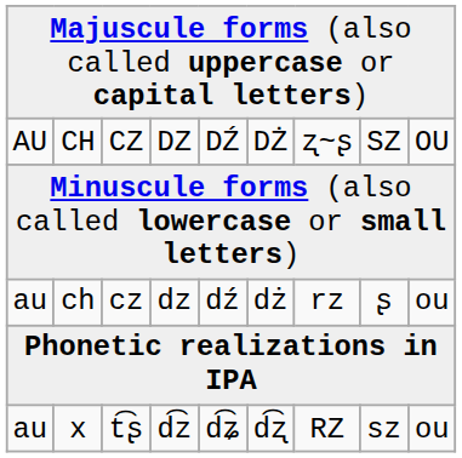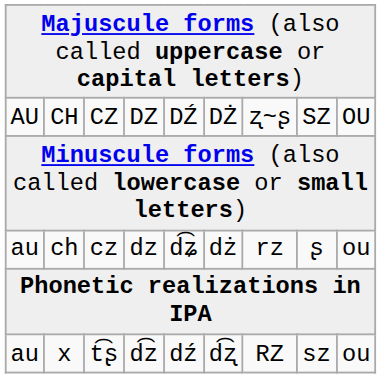ch | column 5: dź -> d͡ʑ
x | column 5: d͡ʑ -> dź
